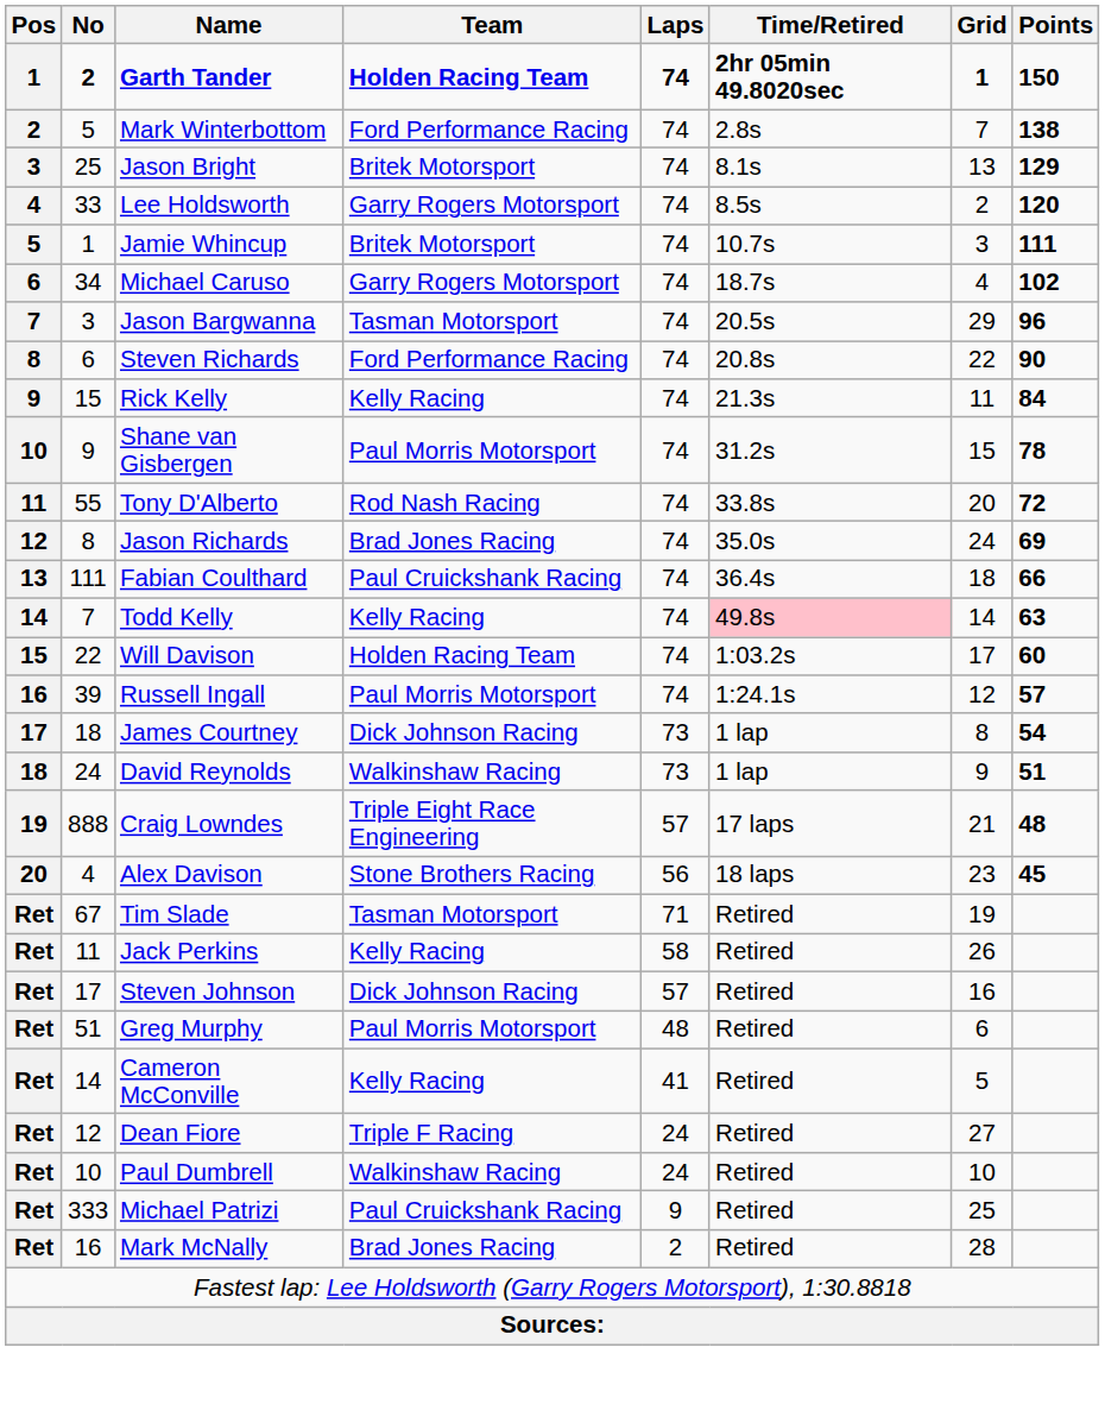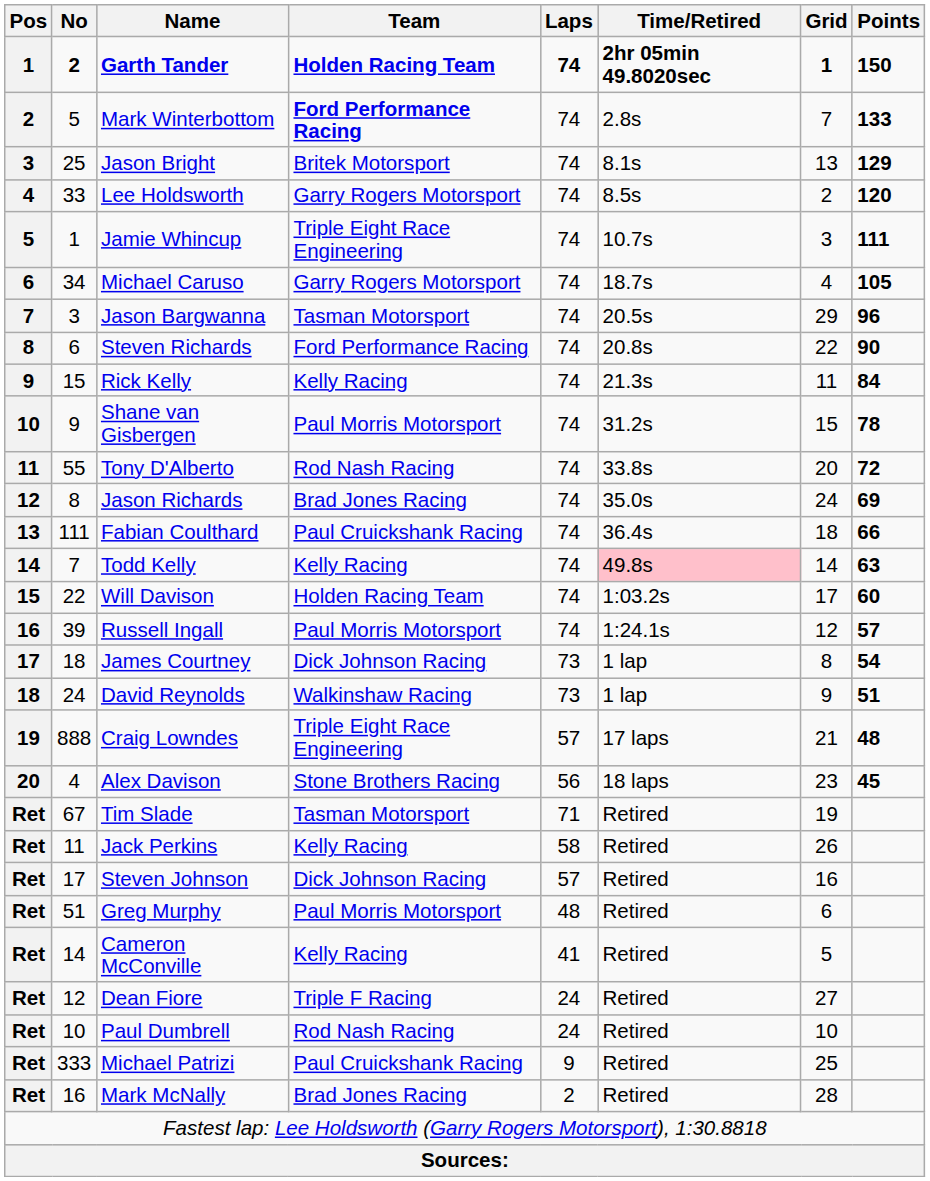Mark Winterbottom | Team: normal -> bold
Mark Winterbottom | Points: 138 -> 133
Jamie Whincup | Team: Britek Motorsport -> Triple Eight Race Engineering
Michael Caruso | Points: 102 -> 105
Paul Dumbrell | Team: Walkinshaw Racing -> Rod Nash Racing
